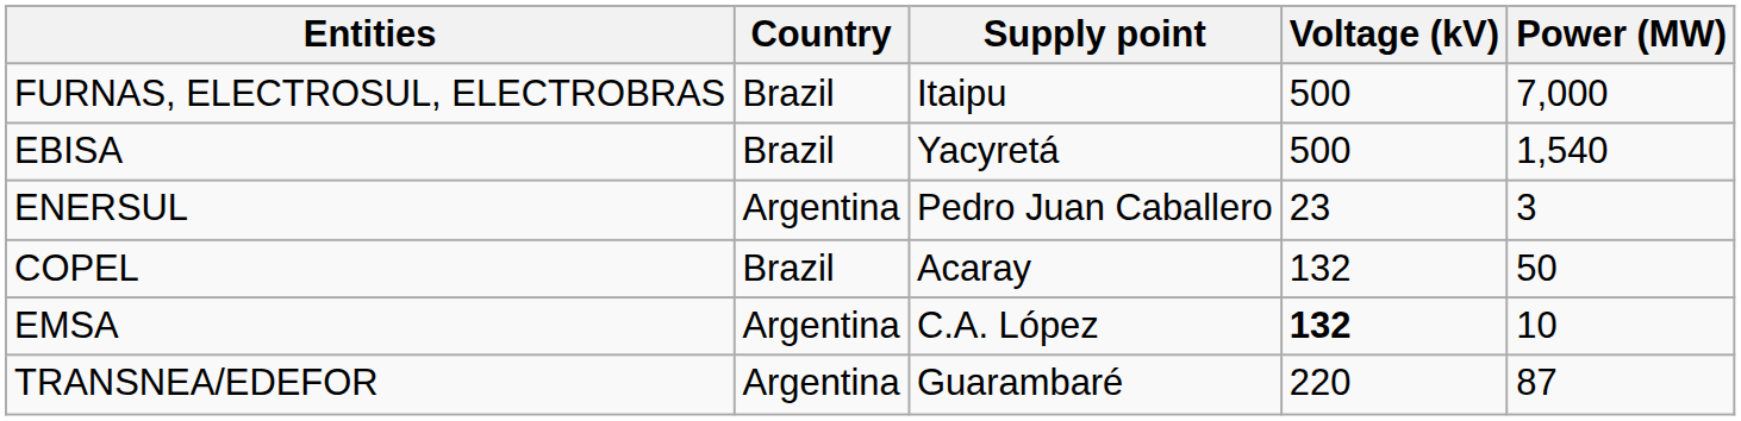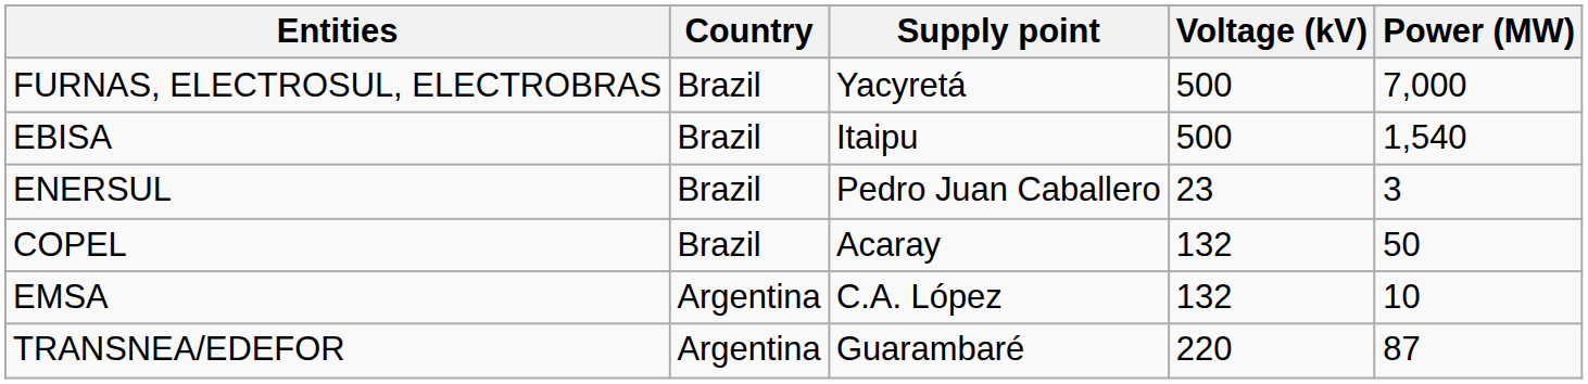FURNAS, ELECTROSUL, ELECTROBRAS | Supply point: Itaipu -> Yacyretá
EBISA | Supply point: Yacyretá -> Itaipu
ENERSUL | Country: Argentina -> Brazil
EMSA | Voltage (kV): bold -> normal
